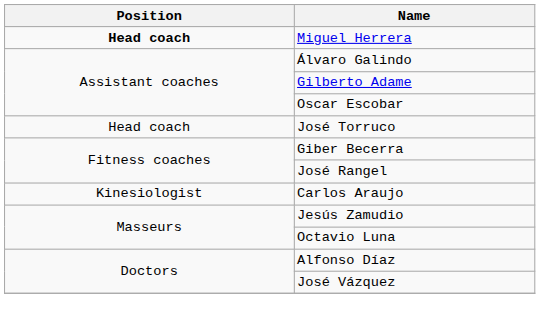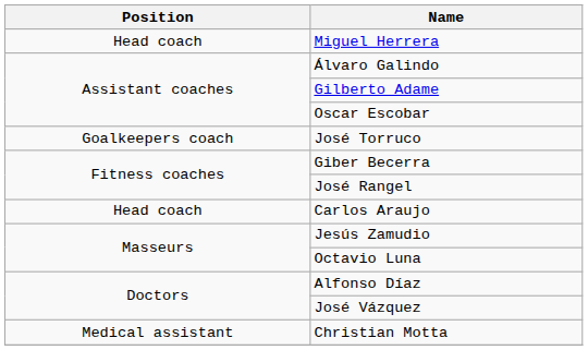Miguel Herrera | Position: bold -> normal
José Torruco | Position: Head coach -> Goalkeepers coach
Carlos Araujo | Position: Kinesiologist -> Head coach
+ row: Medical assistant | Christian Motta
